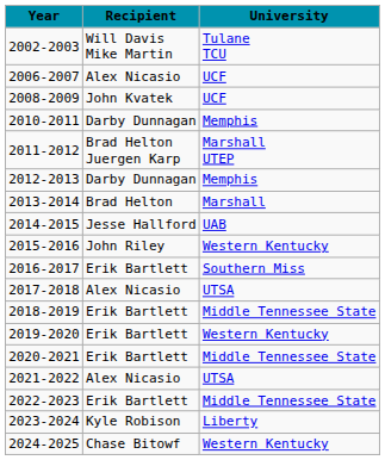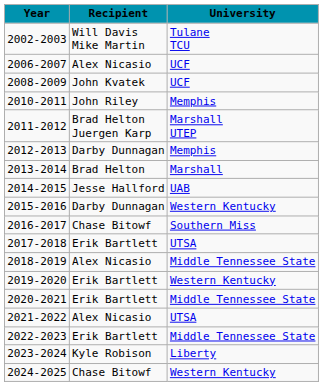2010-2011 | Recipient: Darby Dunnagan -> John Riley
2015-2016 | Recipient: John Riley -> Darby Dunnagan
2016-2017 | Recipient: Erik Bartlett -> Chase Bitowf
2017-2018 | Recipient: Alex Nicasio -> Erik Bartlett
2018-2019 | Recipient: Erik Bartlett -> Alex Nicasio
